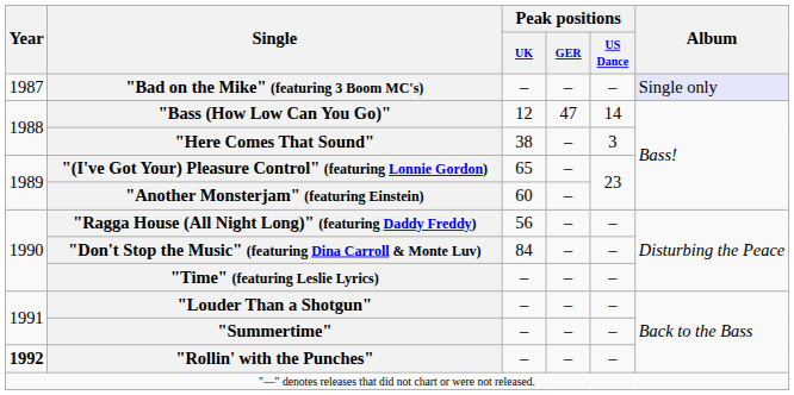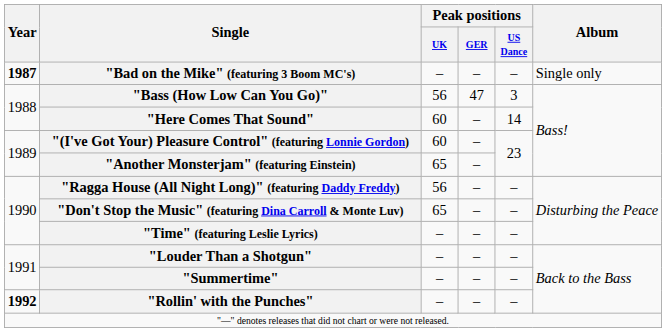"Bad on the Mike" (featuring 3 Boom MC's) | Year: normal -> bold
"Bad on the Mike" (featuring 3 Boom MC's) | Album: lavender background -> no background
"Bass (How Low Can You Go)" | Peak positions / UK: 12 -> 56
"Bass (How Low Can You Go)" | Peak positions / US Dance: 14 -> 3
"Here Comes That Sound" | Peak positions / UK: 38 -> 60
"Here Comes That Sound" | Peak positions / US Dance: 3 -> 14
"(I've Got Your) Pleasure Control" (featuring Lonnie Gordon) | Peak positions / UK: 65 -> 60
"Another Monsterjam" (featuring Einstein) | Peak positions / UK: 60 -> 65
"Don't Stop the Music" (featuring Dina Carroll & Monte Luv) | Peak positions / UK: 84 -> 65
